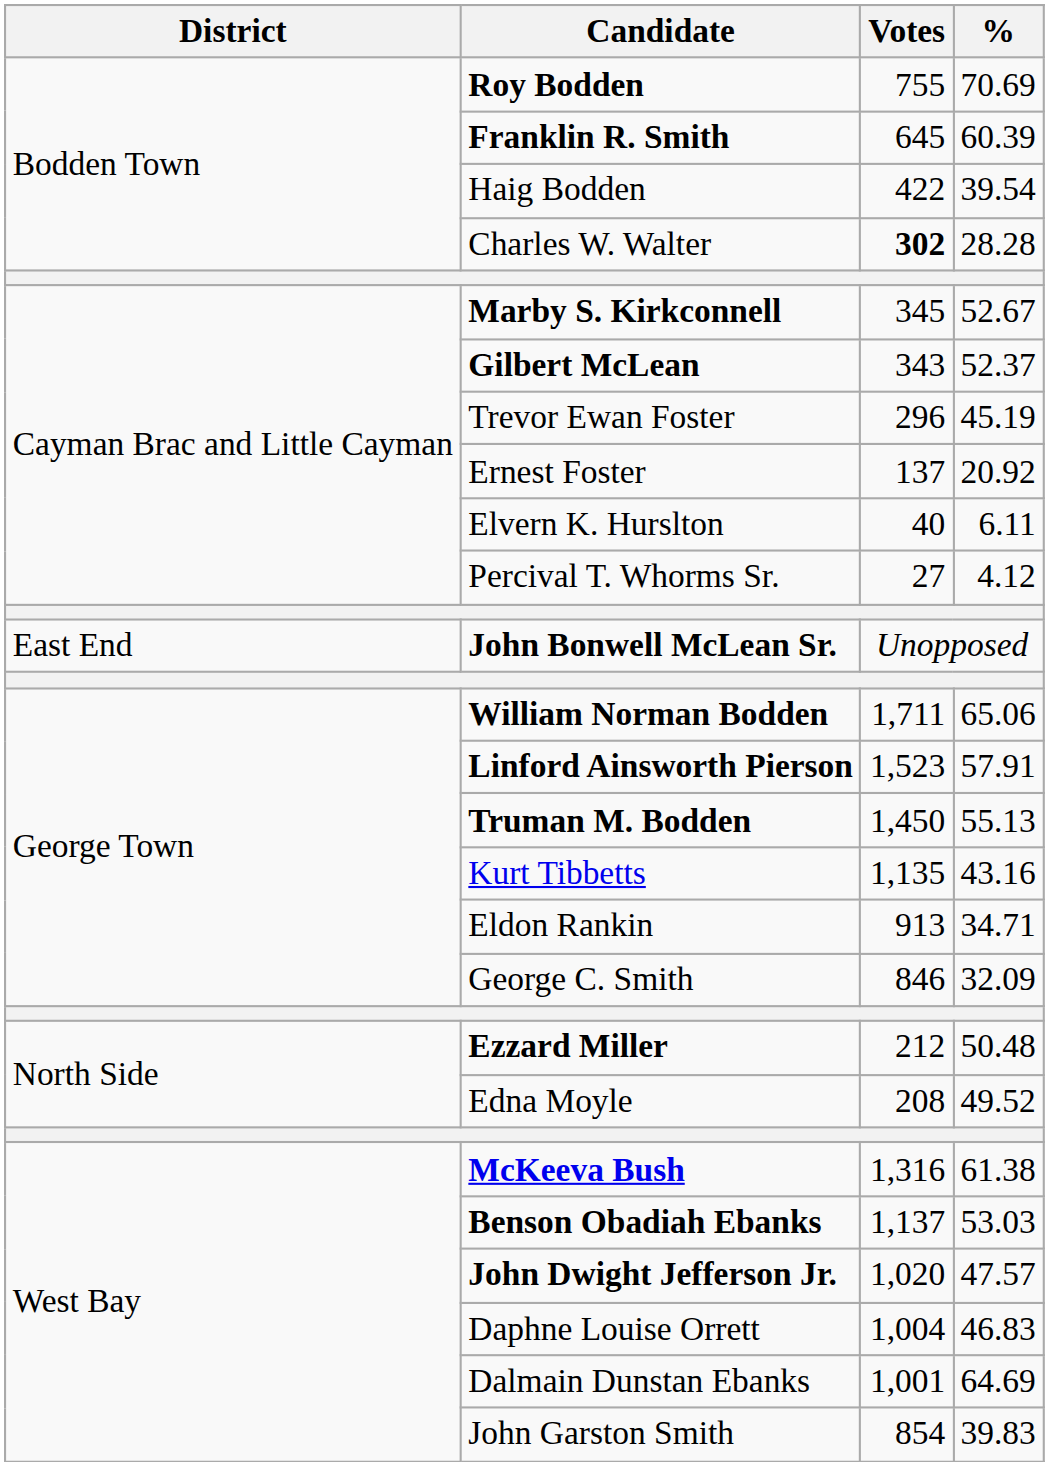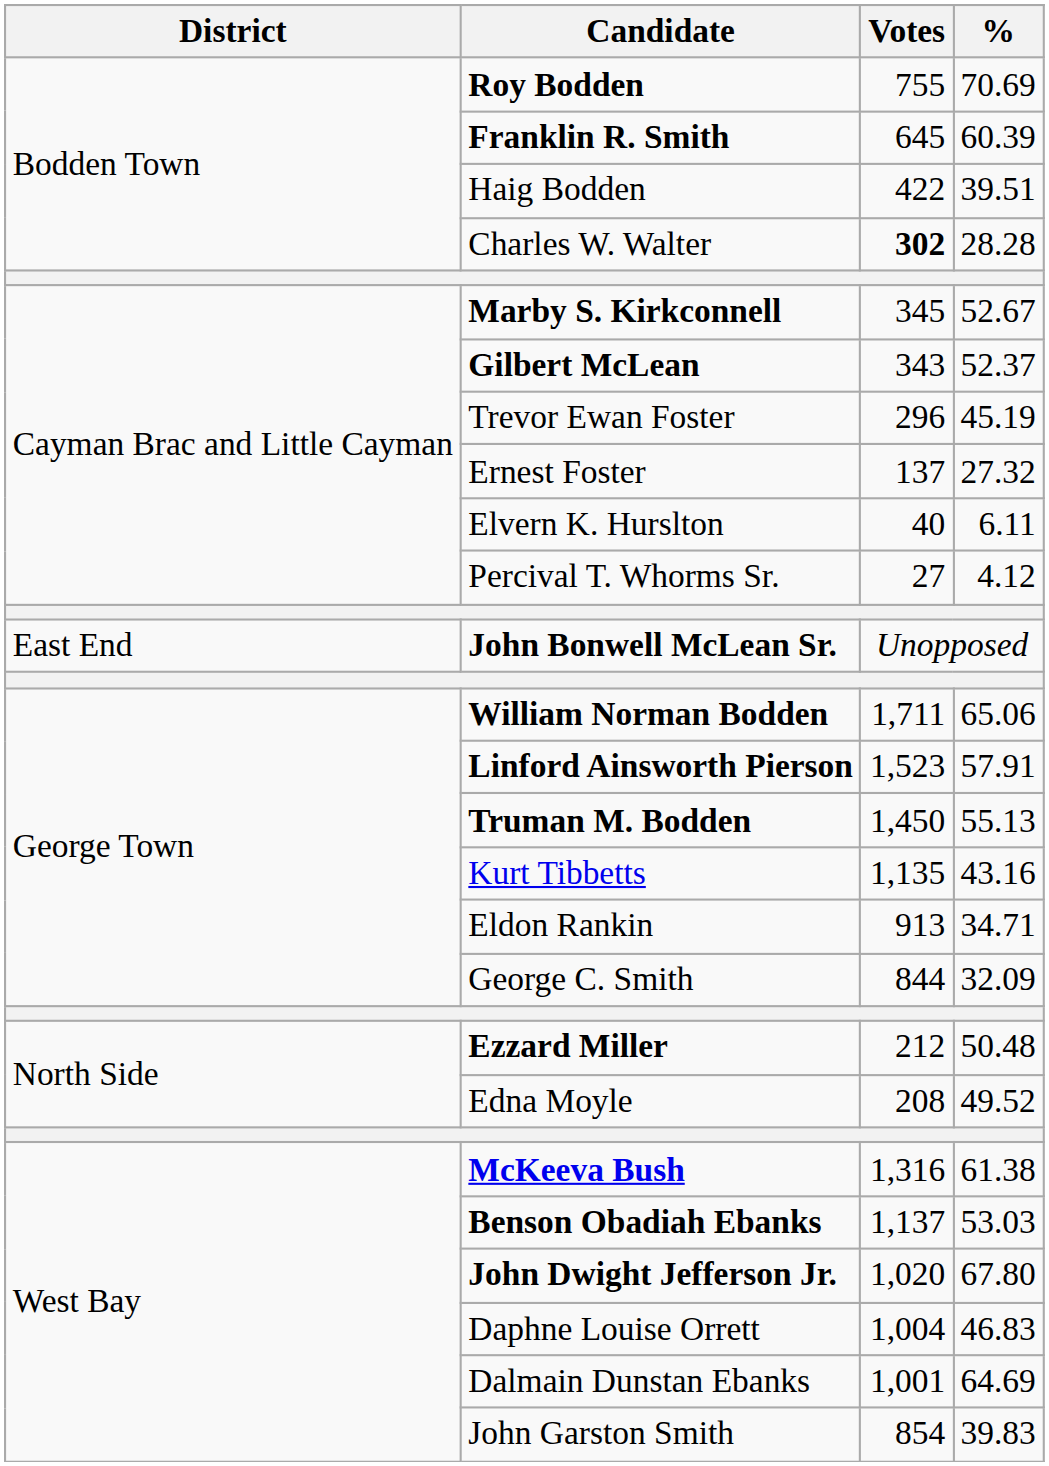Haig Bodden | %: 39.54 -> 39.51
Ernest Foster | %: 20.92 -> 27.32
George C. Smith | Votes: 846 -> 844
John Dwight Jefferson Jr. | %: 47.57 -> 67.80
